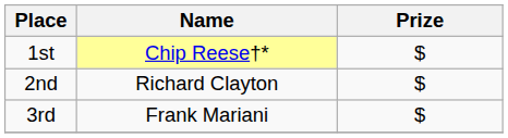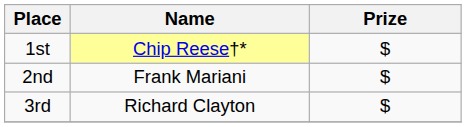2nd | Name: Richard Clayton -> Frank Mariani
3rd | Name: Frank Mariani -> Richard Clayton
